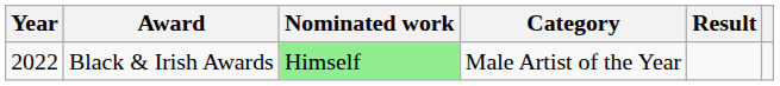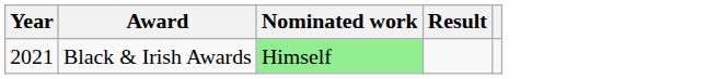- column: Category | Male Artist of the Year
Black & Irish Awards | Year: 2022 -> 2021
